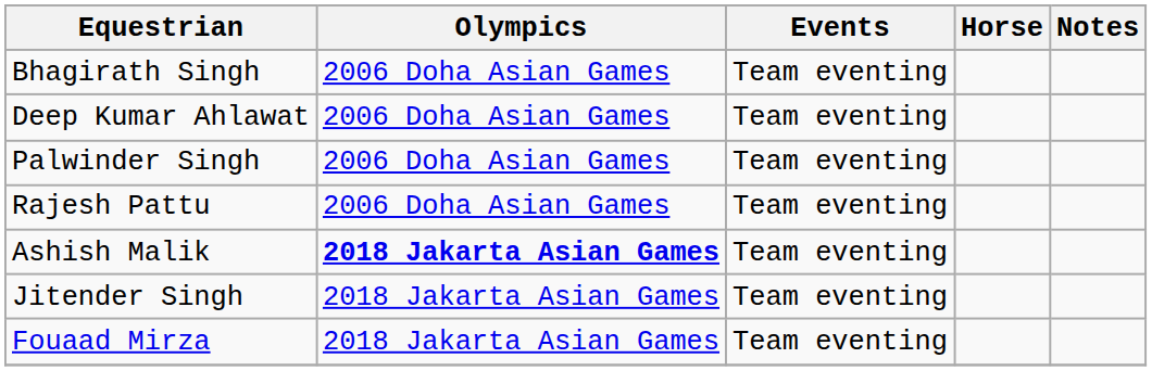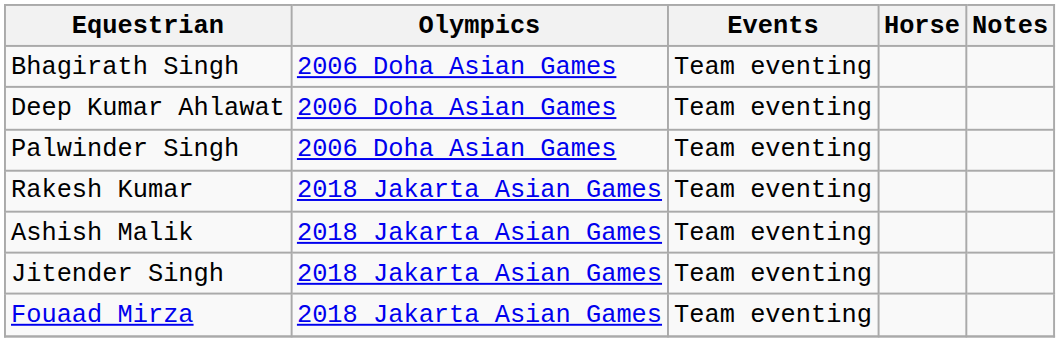- row: Rajesh Pattu | 2006 Doha Asian Games | Team eventing
+ row: Rakesh Kumar | 2018 Jakarta Asian Games | Team eventing
Ashish Malik | Olympics: bold -> normal
